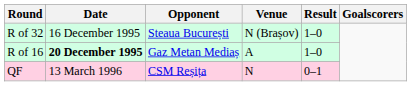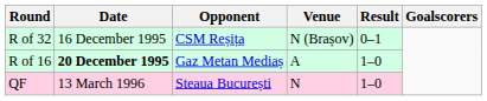R of 32 | Opponent: Steaua București -> CSM Reșița
R of 32 | Result: 1–0 -> 0–1
QF | Opponent: CSM Reșița -> Steaua București
QF | Result: 0–1 -> 1–0
